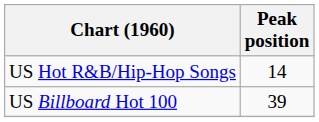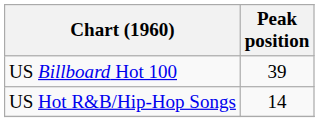rows swapped: US Billboard Hot 100 <-> US Hot R&B/Hip-Hop Songs
